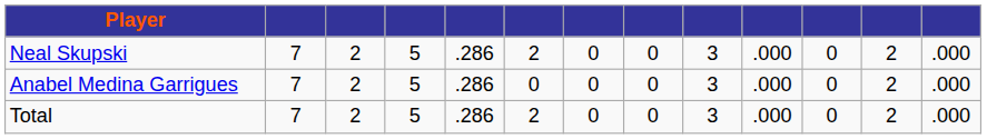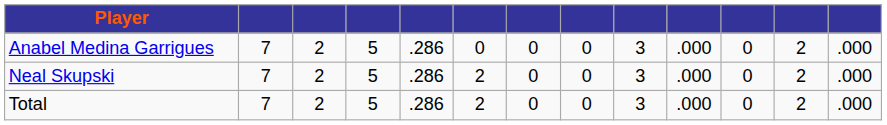rows swapped: Anabel Medina Garrigues <-> Neal Skupski
